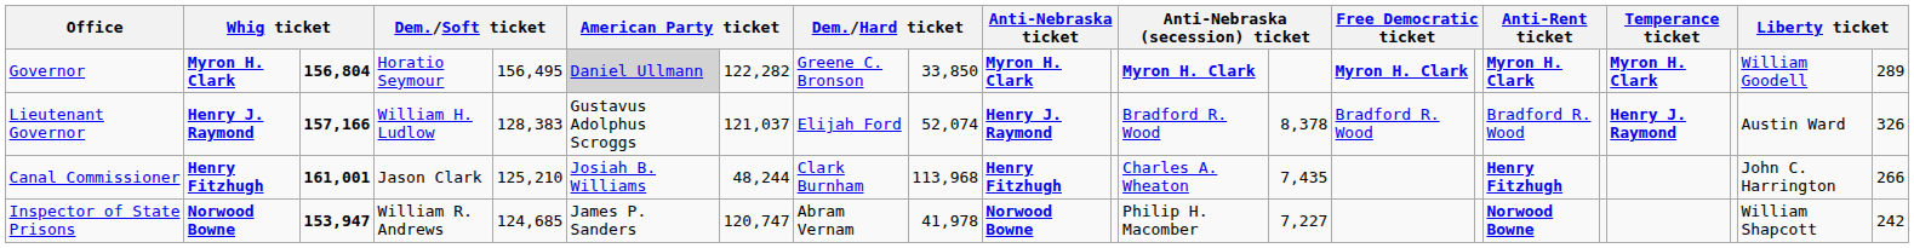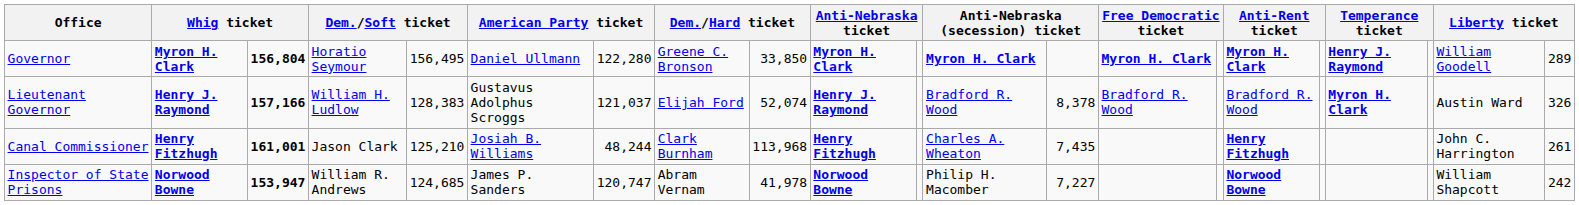Governor | column 6: lightgrey background -> no background
Governor | column 7: 122,282 -> 122,280
Governor | column 18: Myron H. Clark -> Henry J. Raymond
Lieutenant Governor | column 18: Henry J. Raymond -> Myron H. Clark
Canal Commissioner | column 21: 266 -> 261
